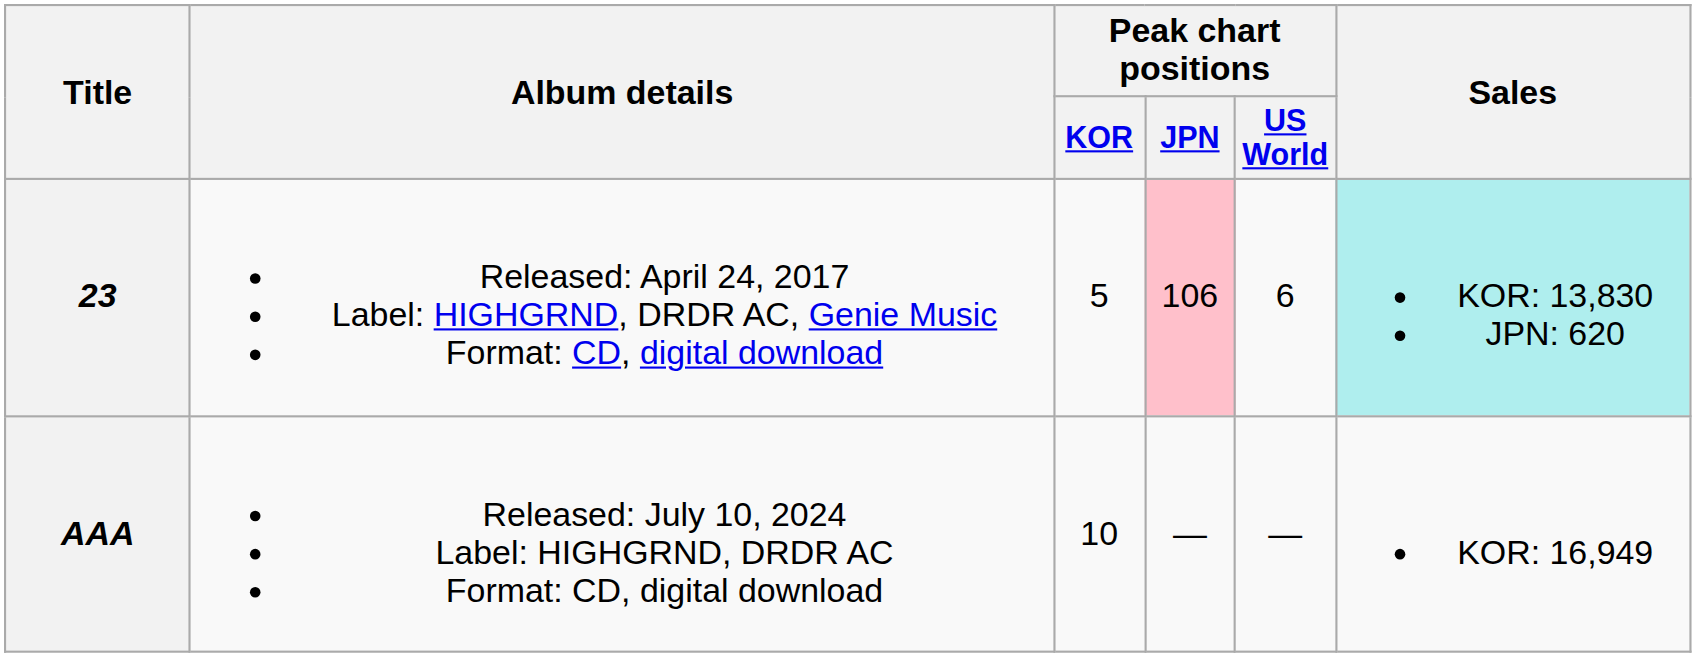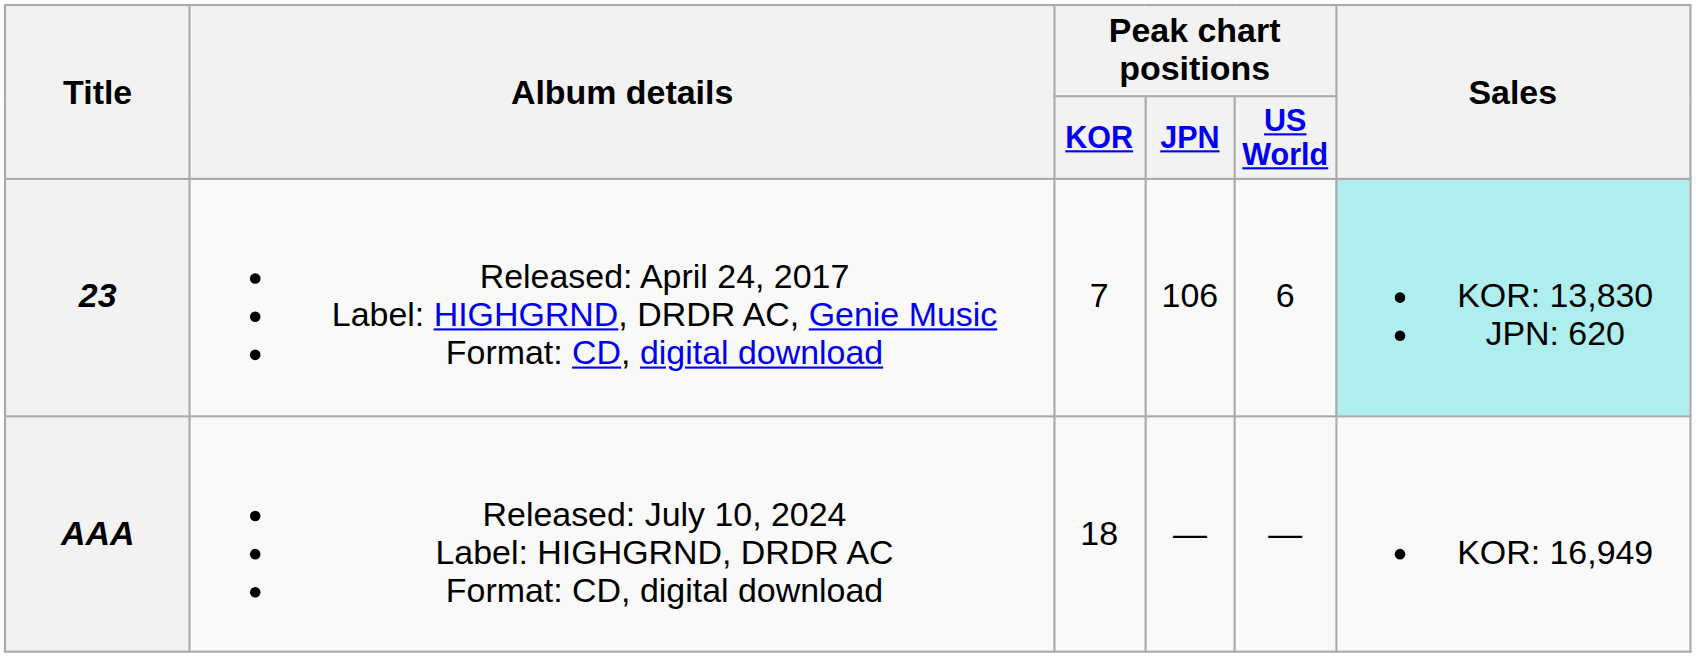23 | Peak chart positions / KOR: 5 -> 7
23 | Peak chart positions / JPN: pink background -> no background
AAA | Peak chart positions / KOR: 10 -> 18
